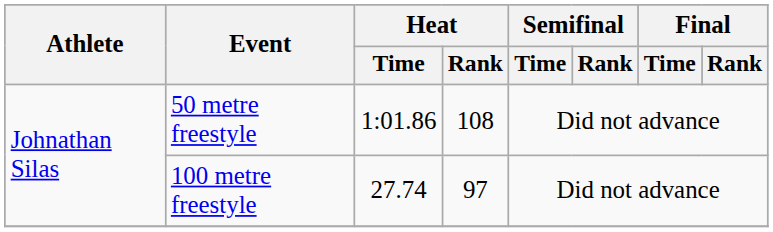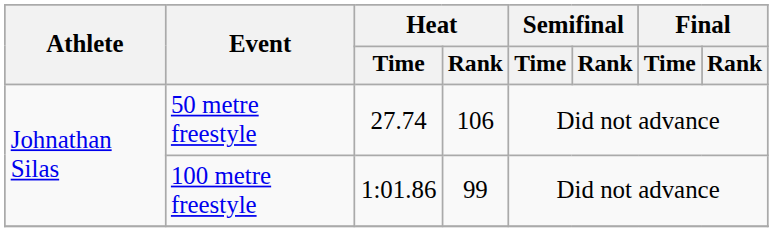50 metre freestyle | Heat / Time: 1:01.86 -> 27.74
50 metre freestyle | Heat / Rank: 108 -> 106
100 metre freestyle | Heat / Time: 27.74 -> 1:01.86
100 metre freestyle | Heat / Rank: 97 -> 99
